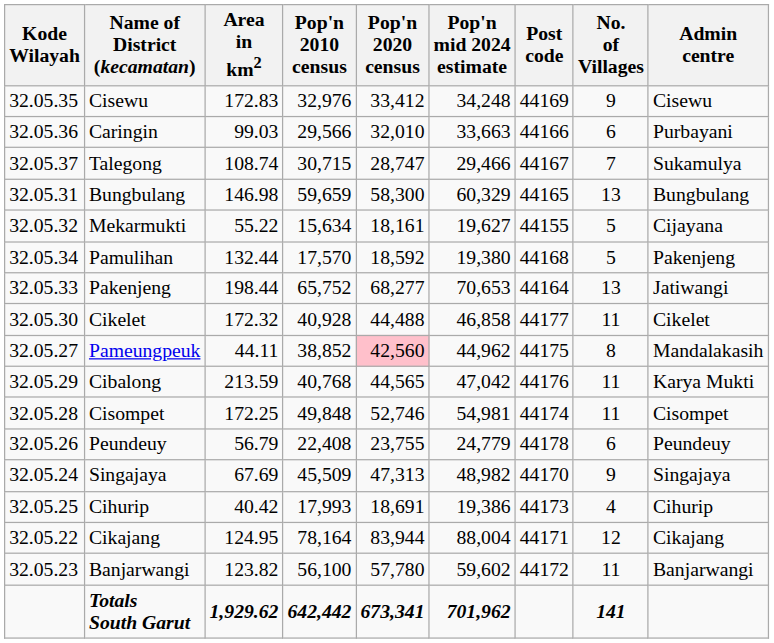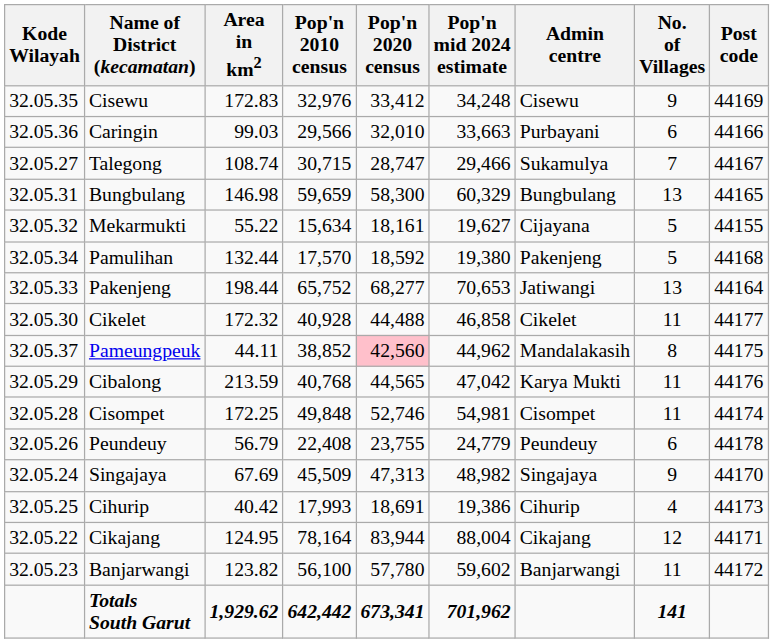columns swapped: Admin centre <-> Post code
Talegong | Kode Wilayah: 32.05.37 -> 32.05.27
Pameungpeuk | Kode Wilayah: 32.05.27 -> 32.05.37
